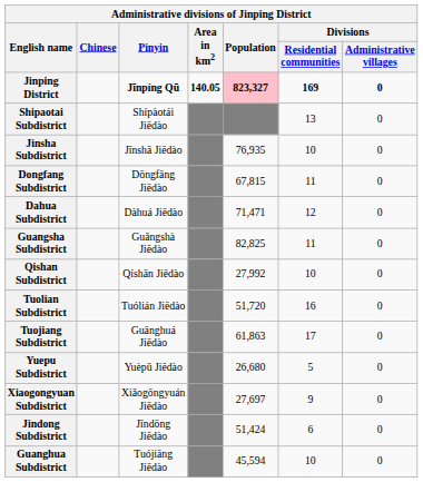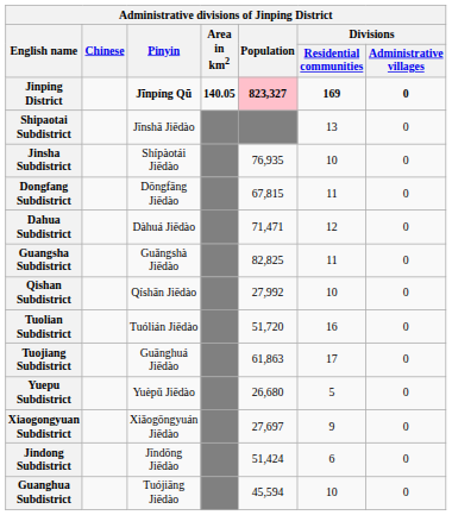Shipaotai Subdistrict | Pinyin: Shípàotái Jiēdào -> Jīnshā Jiēdào
Jinsha Subdistrict | Pinyin: Jīnshā Jiēdào -> Shípàotái Jiēdào
